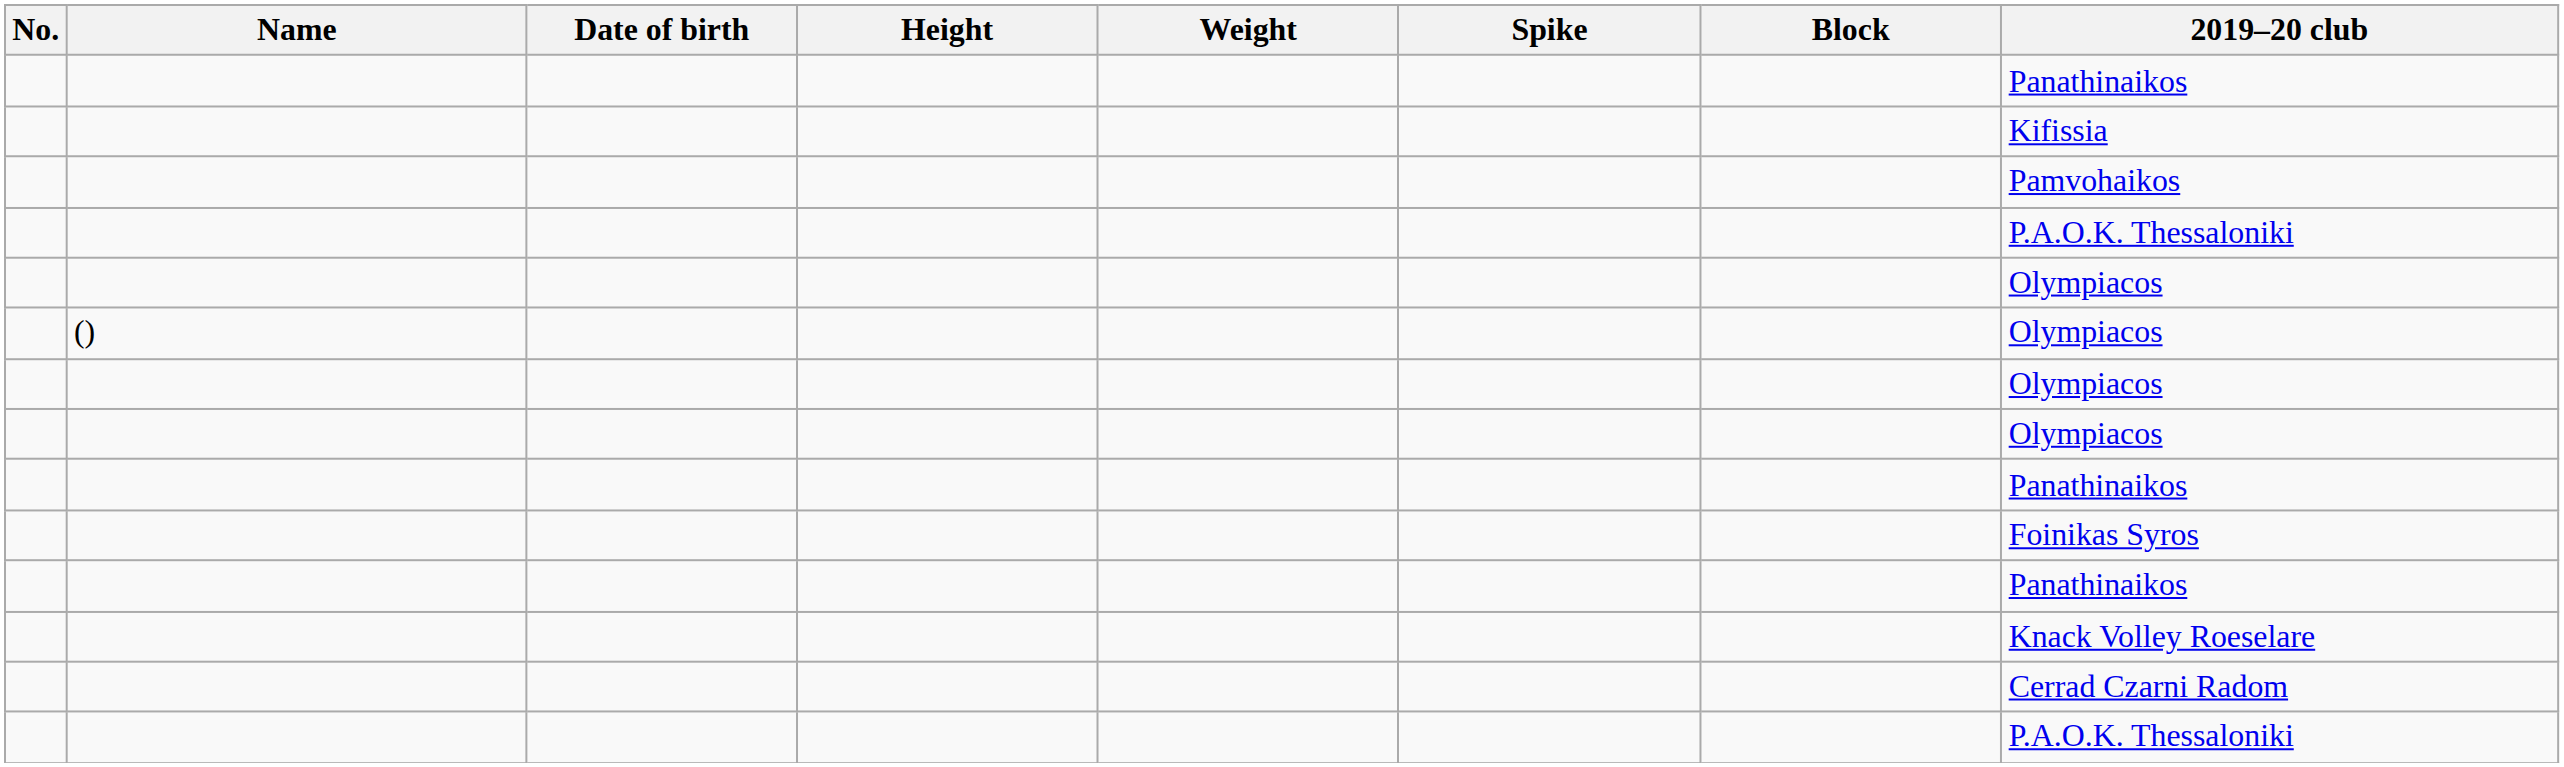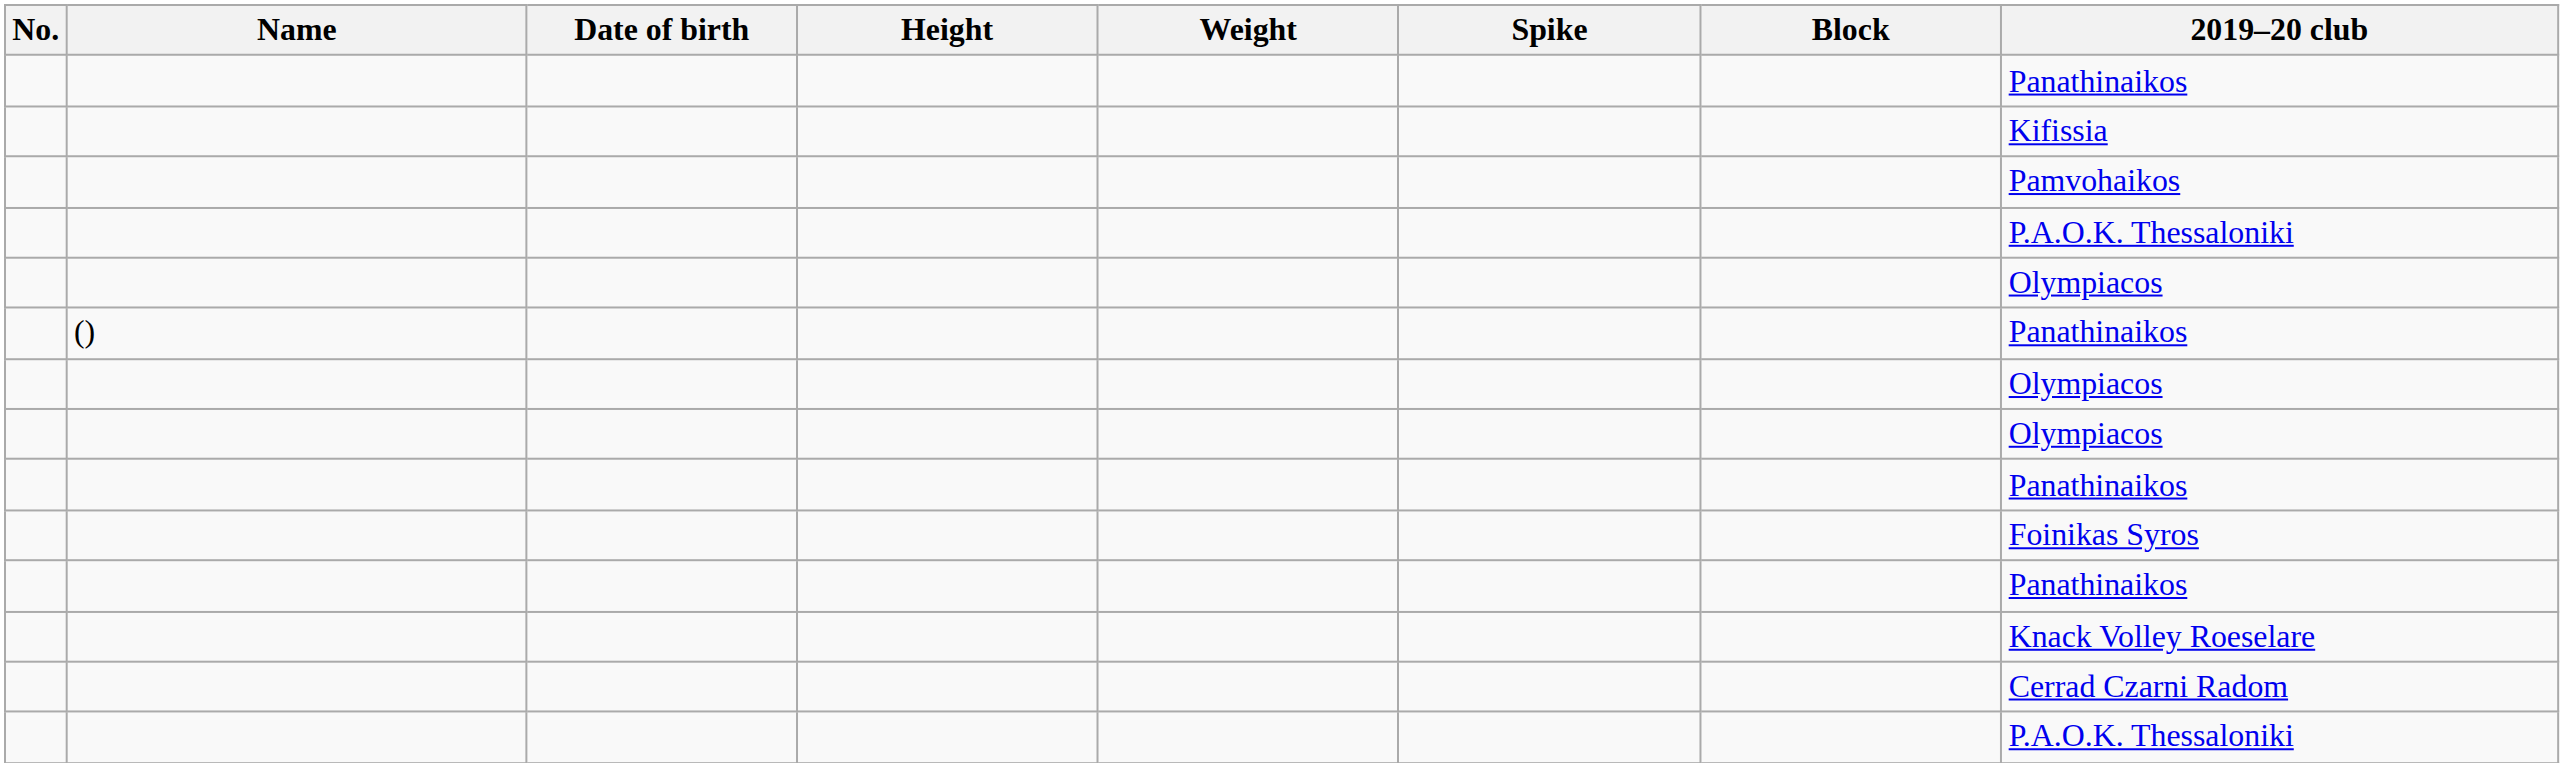() | 2019–20 club: Olympiacos -> Panathinaikos
